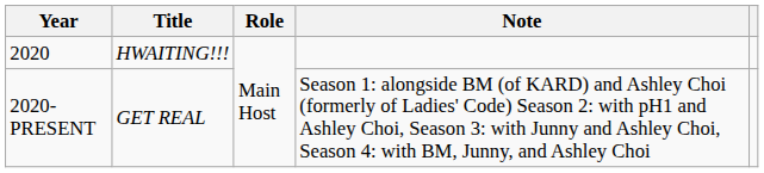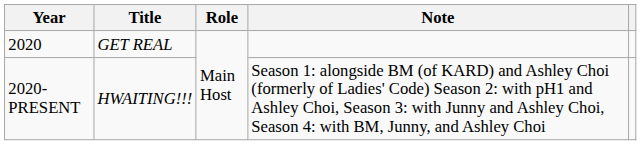2020 | Title: HWAITING!!! -> GET REAL
2020-PRESENT | Title: GET REAL -> HWAITING!!!
